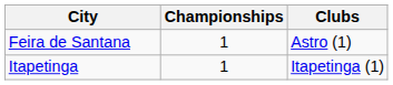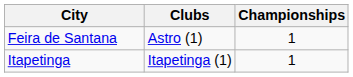columns swapped: Championships <-> Clubs
